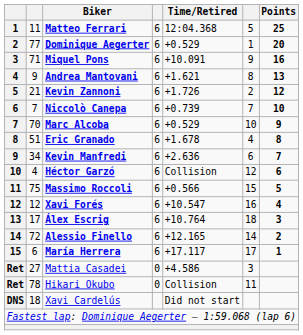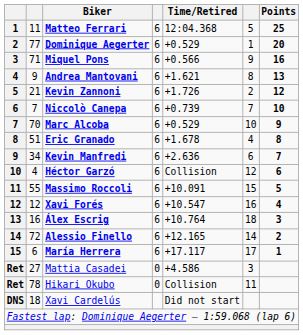Miquel Pons | Time/Retired: +10.091 -> +0.566
Massimo Roccoli | column 2: 75 -> 55
Massimo Roccoli | Time/Retired: +0.566 -> +10.091
Álex Escrig | column 2: 17 -> 16
